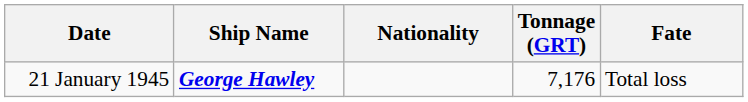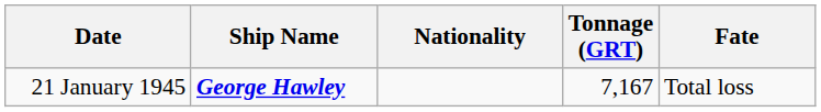21 January 1945 | Tonnage (GRT): 7,176 -> 7,167
